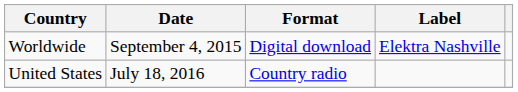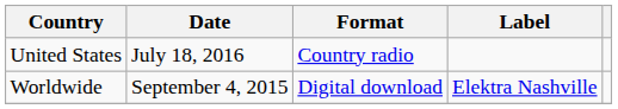rows swapped: Worldwide <-> United States
